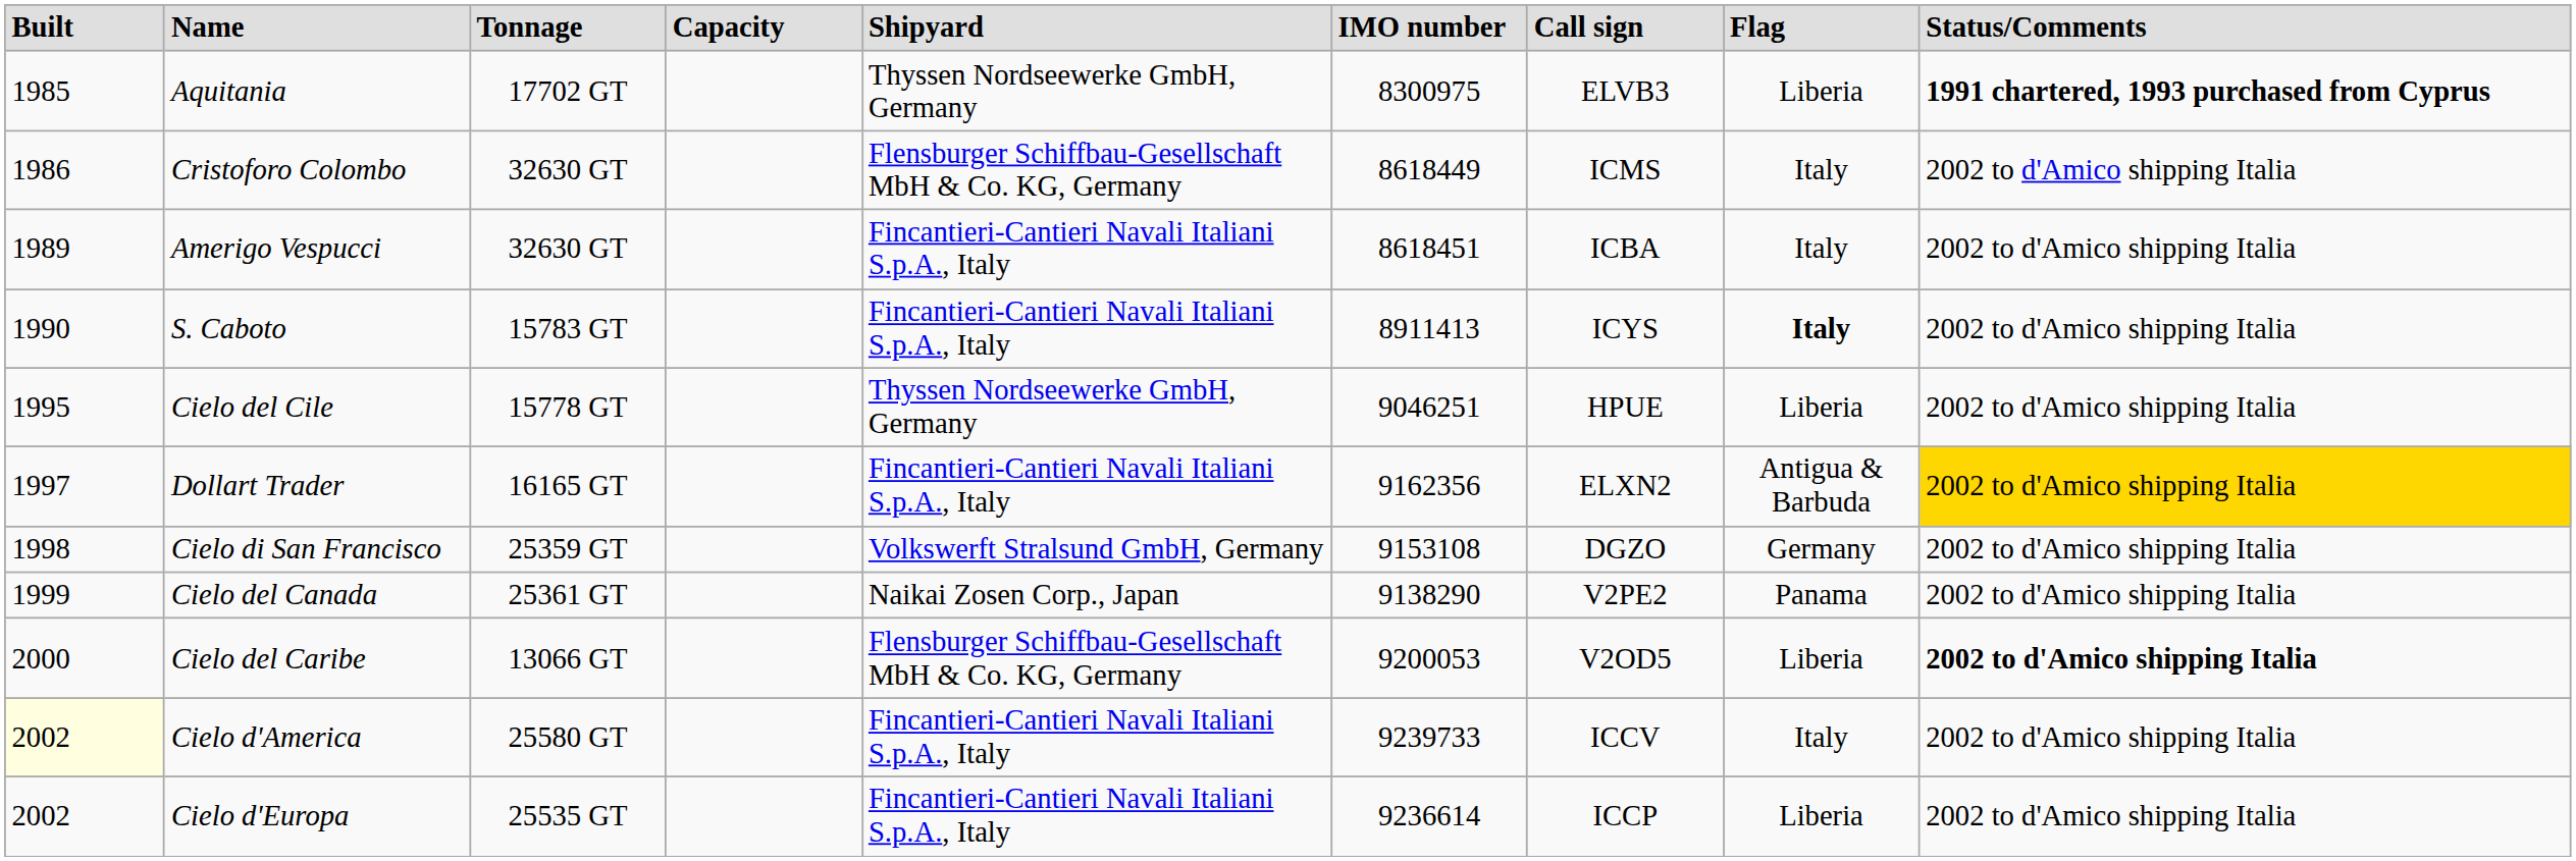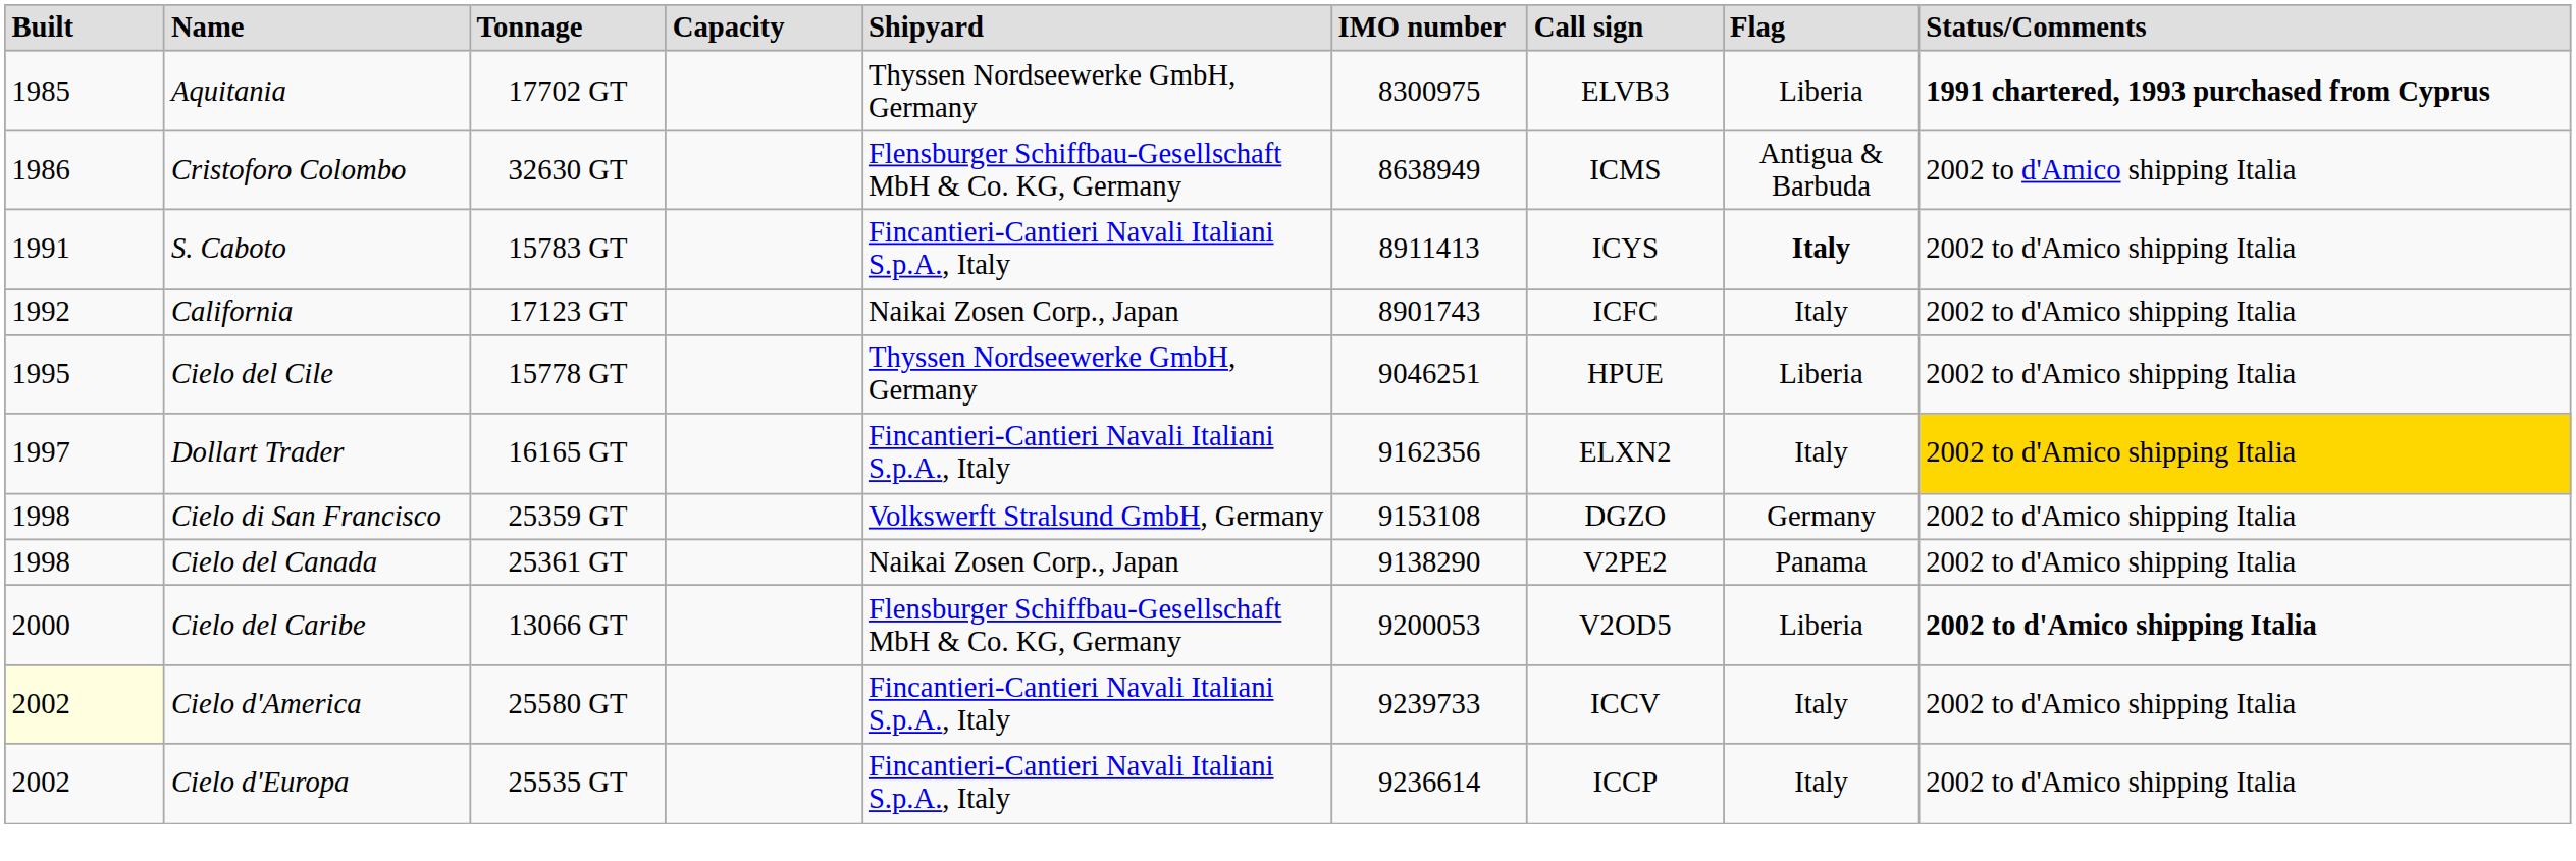Cristoforo Colombo | IMO number: 8618449 -> 8638949
Cristoforo Colombo | Flag: Italy -> Antigua & Barbuda
- row: 1989 | Amerigo Vespucci | 32630 GT | Fincantieri-Cantieri Navali Italiani S.p.A., Italy | 8618451 | ICBA | Italy | 2002 to d'Amico shipping Italia
S. Caboto | Built: 1990 -> 1991
+ row: 1992 | California | 17123 GT | Naikai Zosen Corp., Japan | 8901743 | ICFC | Italy | 2002 to d'Amico shipping Italia
Dollart Trader | Flag: Antigua & Barbuda -> Italy
Cielo del Canada | Built: 1999 -> 1998
Cielo d'Europa | Flag: Liberia -> Italy
